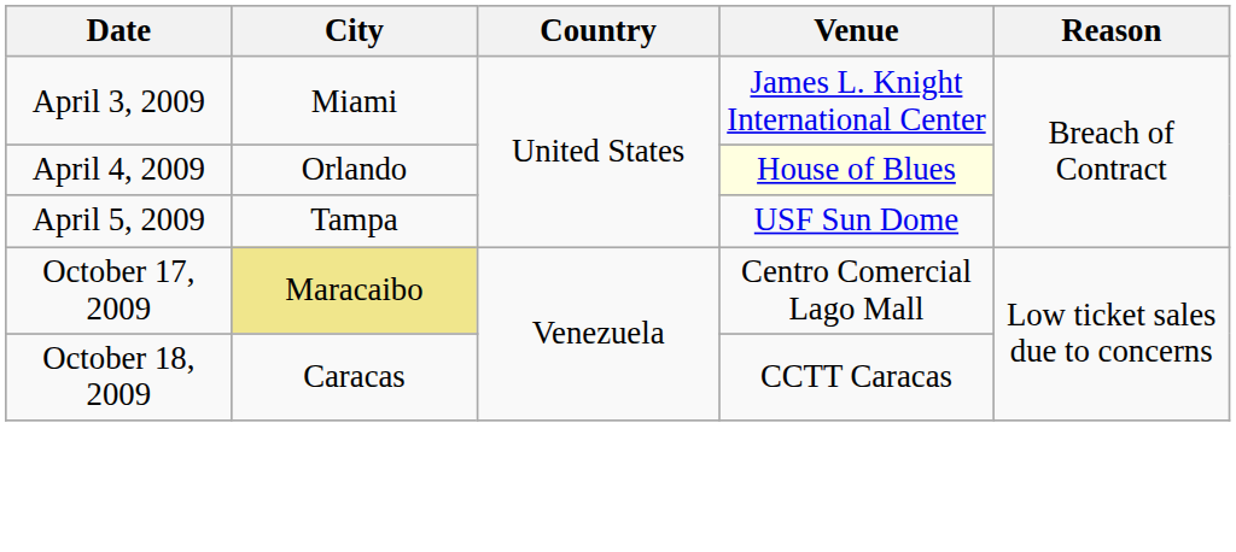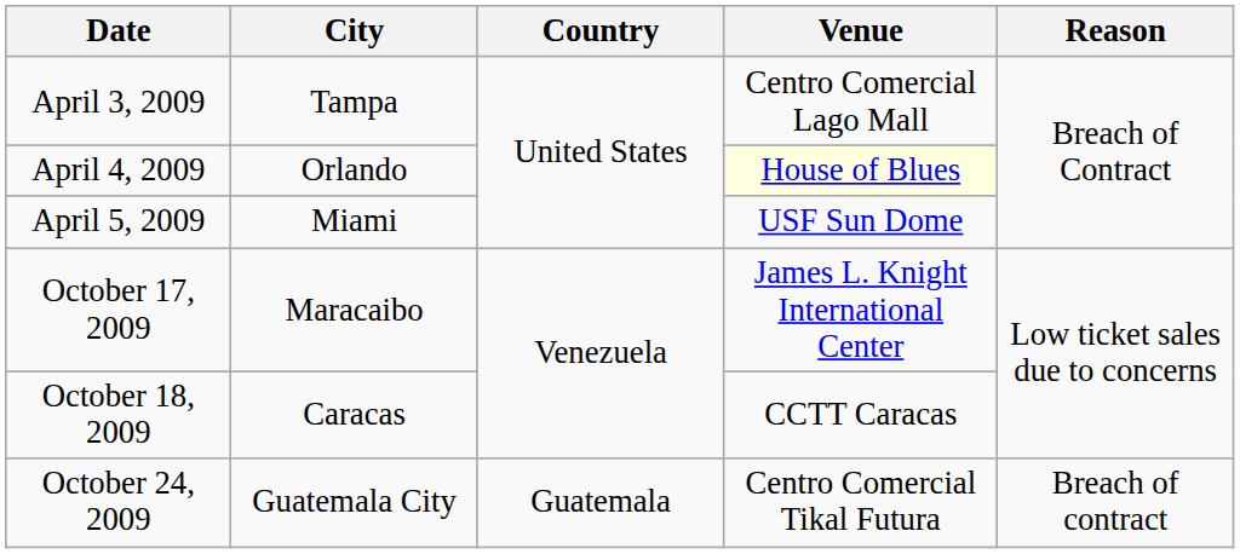April 3, 2009 | City: Miami -> Tampa
April 3, 2009 | Venue: James L. Knight International Center -> Centro Comercial Lago Mall
April 5, 2009 | City: Tampa -> Miami
October 17, 2009 | City: khaki background -> no background
October 17, 2009 | Venue: Centro Comercial Lago Mall -> James L. Knight International Center
+ row: October 24, 2009 | Guatemala City | Guatemala | Centro Comercial Tikal Futura | Breach of contract
